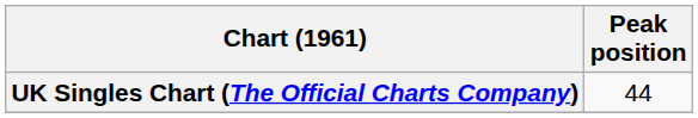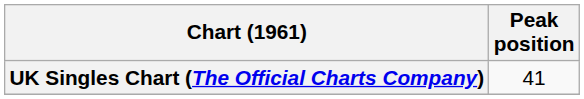UK Singles Chart (The Official Charts Company) | Peak position: 44 -> 41
